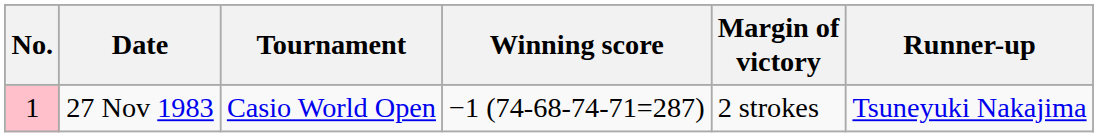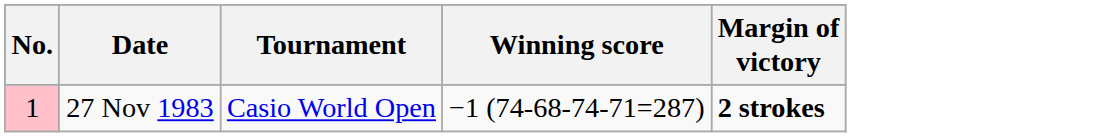- column: Runner-up | Tsuneyuki Nakajima
27 Nov 1983 | Margin of victory: normal -> bold
